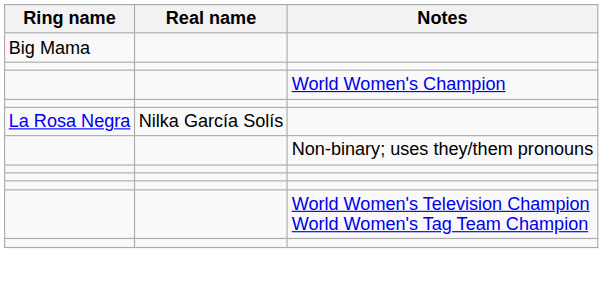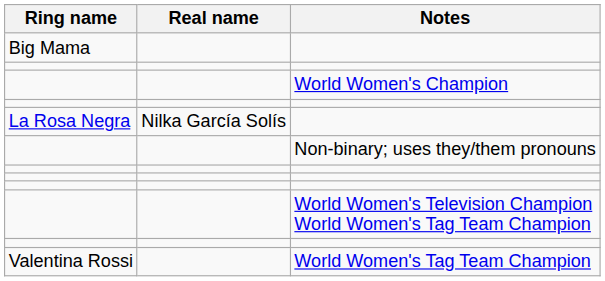+ row: Valentina Rossi | World Women's Tag Team Champion
